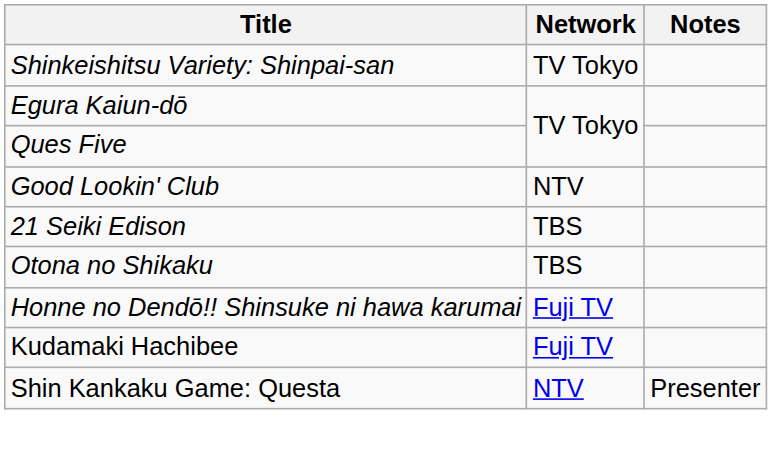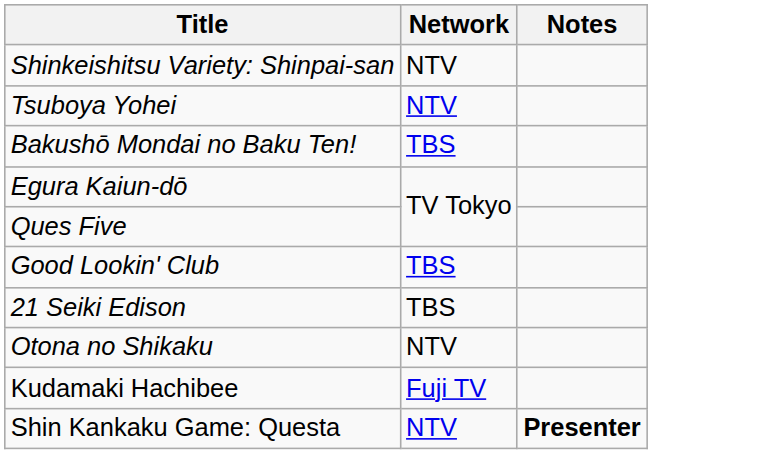Shinkeishitsu Variety: Shinpai-san | Network: TV Tokyo -> NTV
+ row: Tsuboya Yohei | NTV
+ row: Bakushō Mondai no Baku Ten! | TBS
Good Lookin' Club | Network: NTV -> TBS
Otona no Shikaku | Network: TBS -> NTV
- row: Honne no Dendō!! Shinsuke ni hawa karumai | Fuji TV
Shin Kankaku Game: Questa | Notes: normal -> bold
